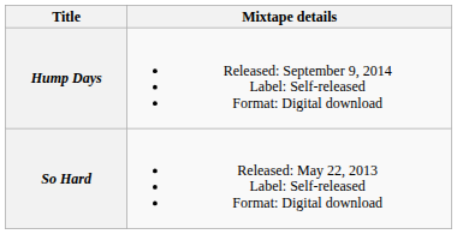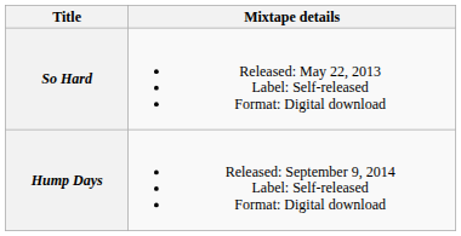rows swapped: So Hard <-> Hump Days
